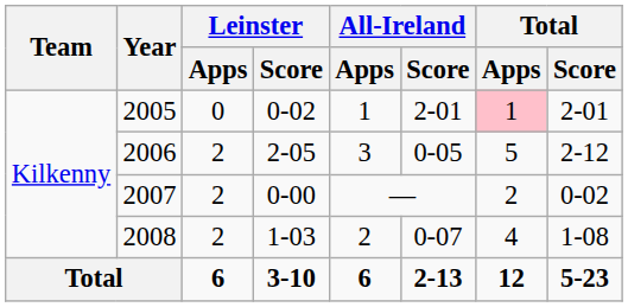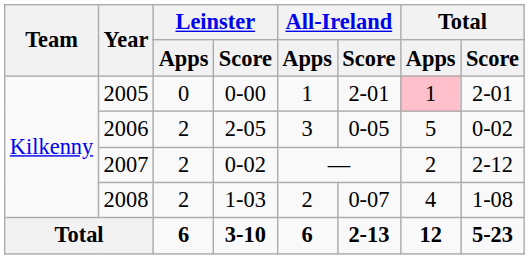2005 | Leinster / Score: 0-02 -> 0-00
2006 | Total / Score: 2-12 -> 0-02
2007 | Leinster / Score: 0-00 -> 0-02
2007 | Total / Score: 0-02 -> 2-12
